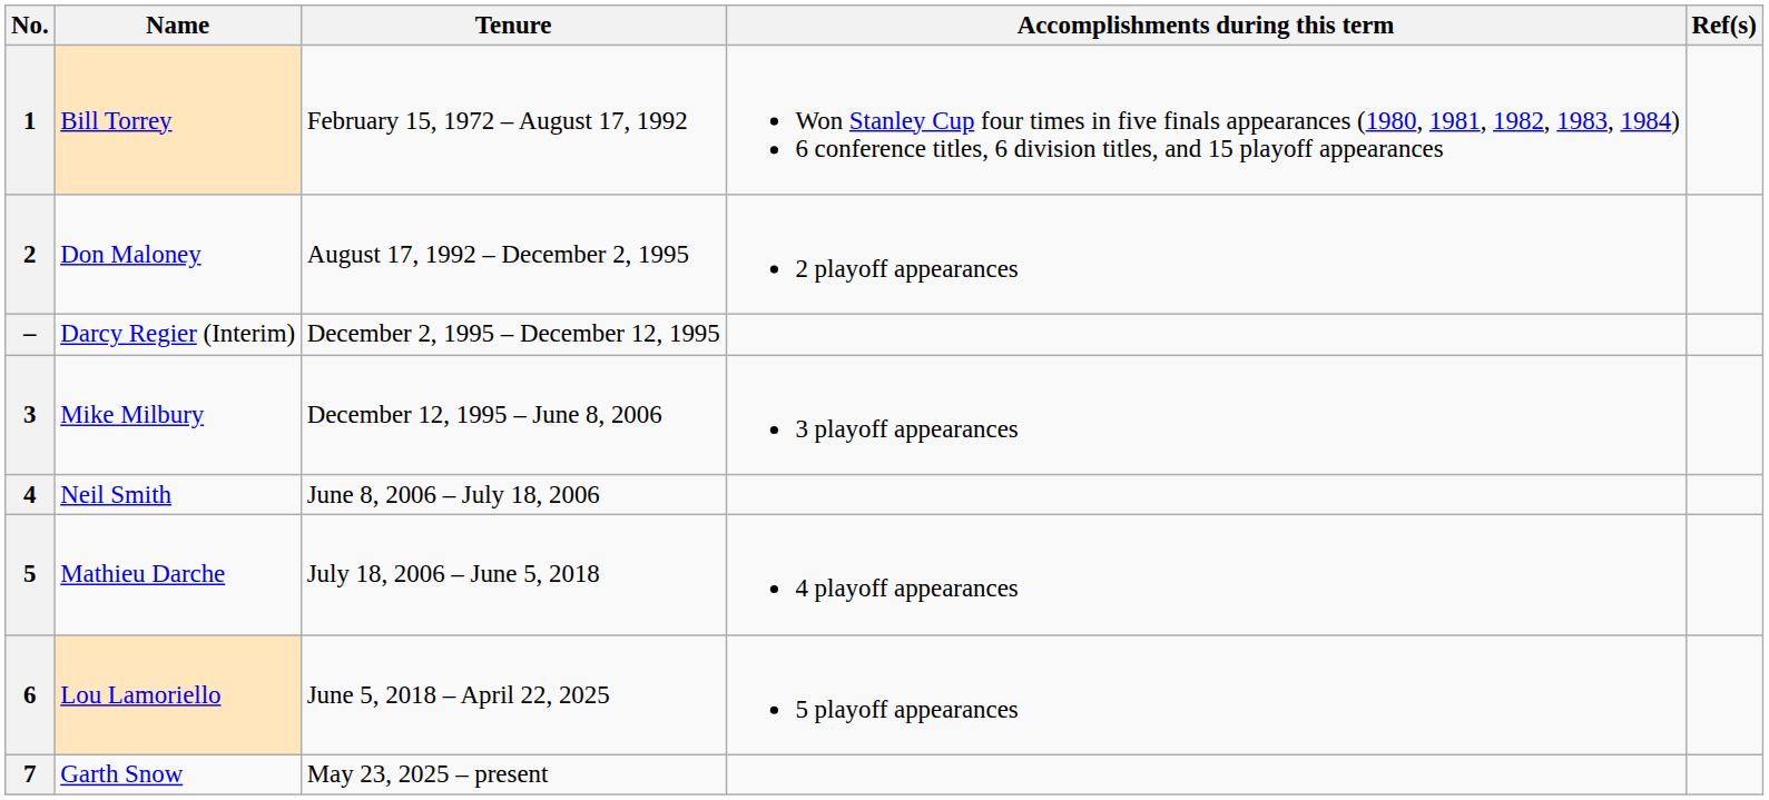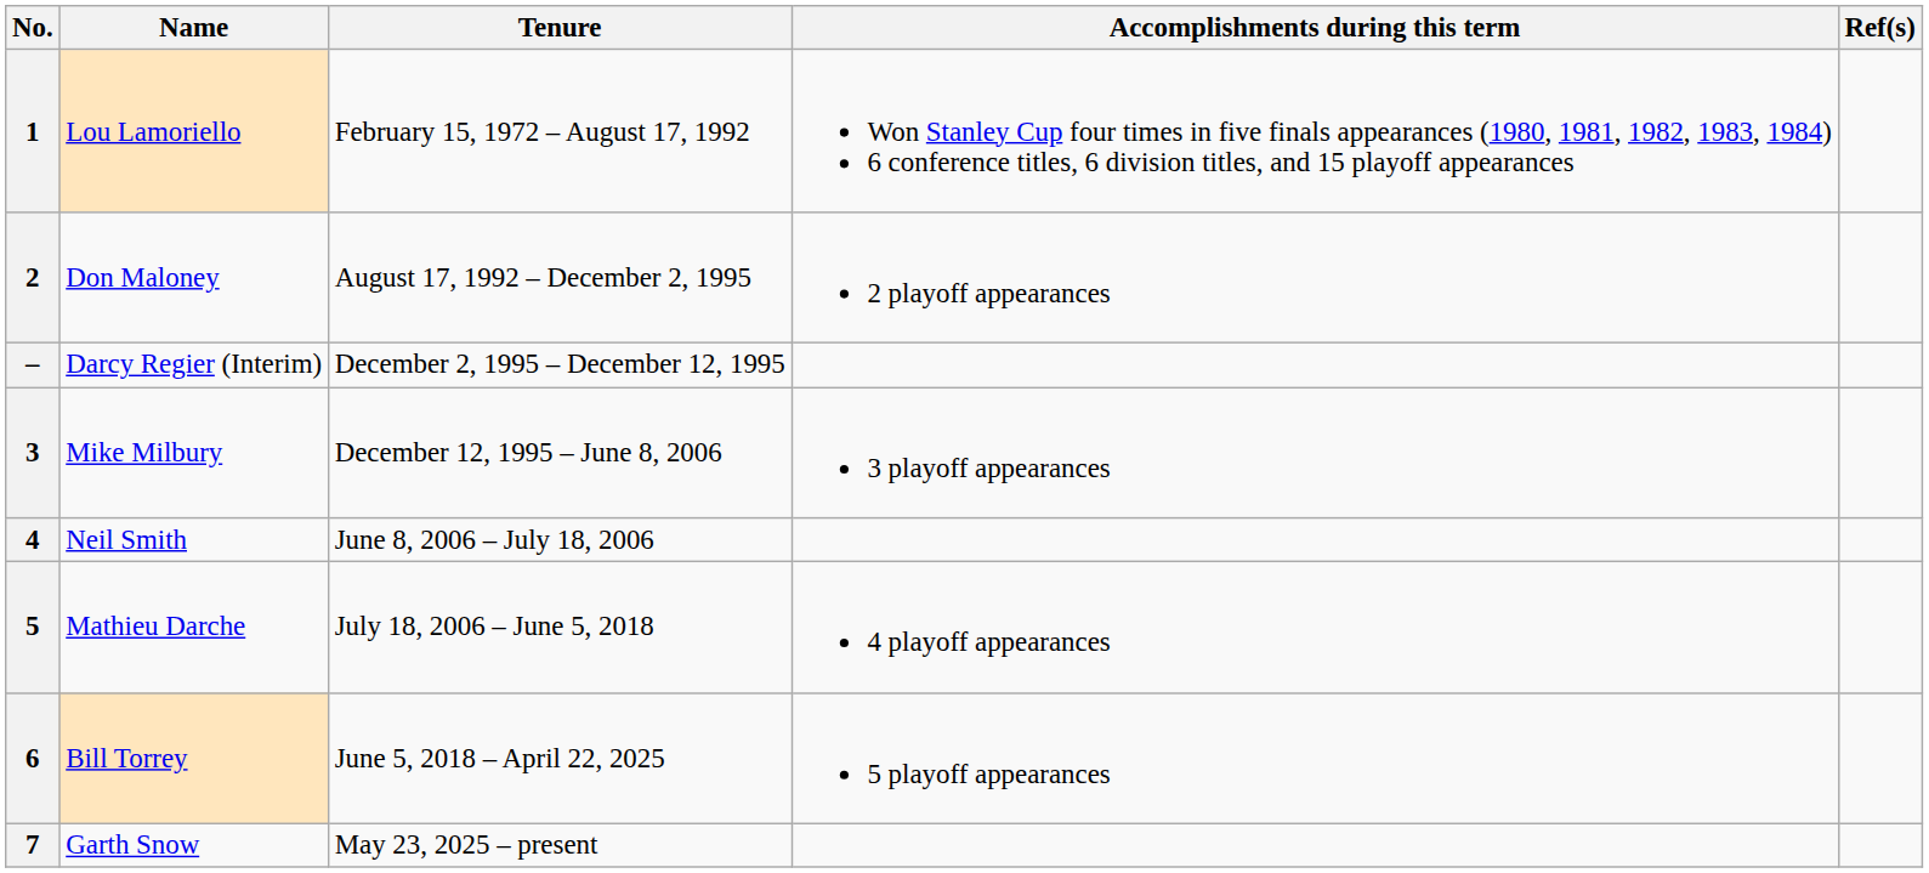1 | Name: Bill Torrey -> Lou Lamoriello
6 | Name: Lou Lamoriello -> Bill Torrey
